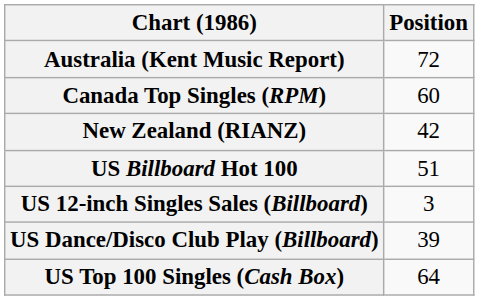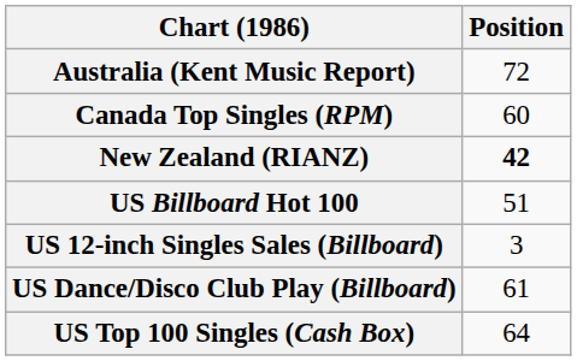New Zealand (RIANZ) | Position: normal -> bold
US Dance/Disco Club Play (Billboard) | Position: 39 -> 61
